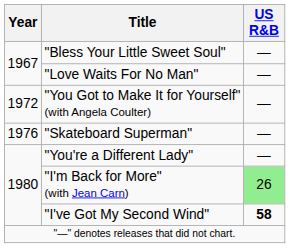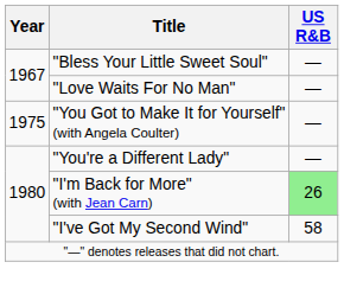"You Got to Make It for Yourself" (with Angela Coulter) | Year: 1972 -> 1975
- row: 1976 | "Skateboard Superman" | —
"I've Got My Second Wind" | US R&B: bold -> normal
